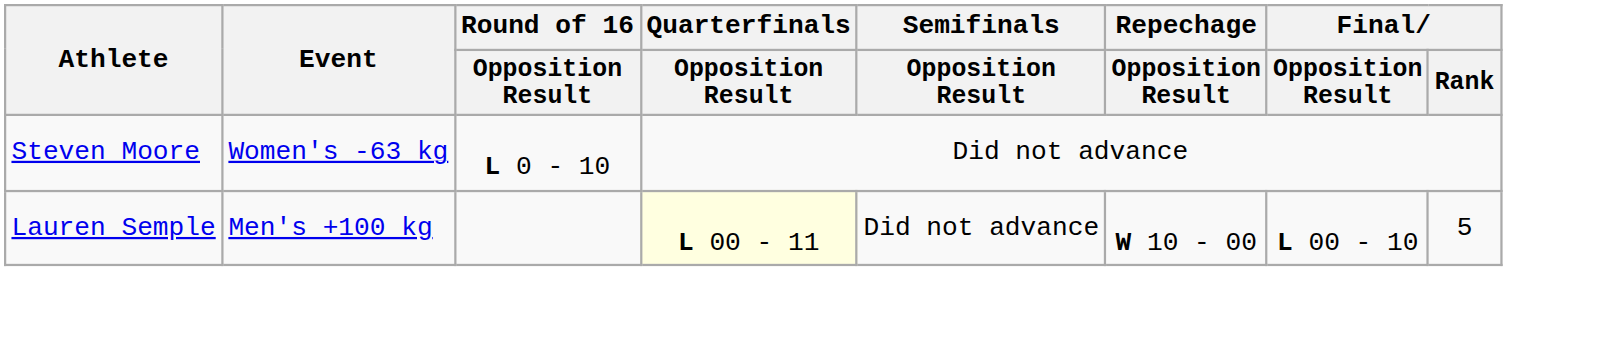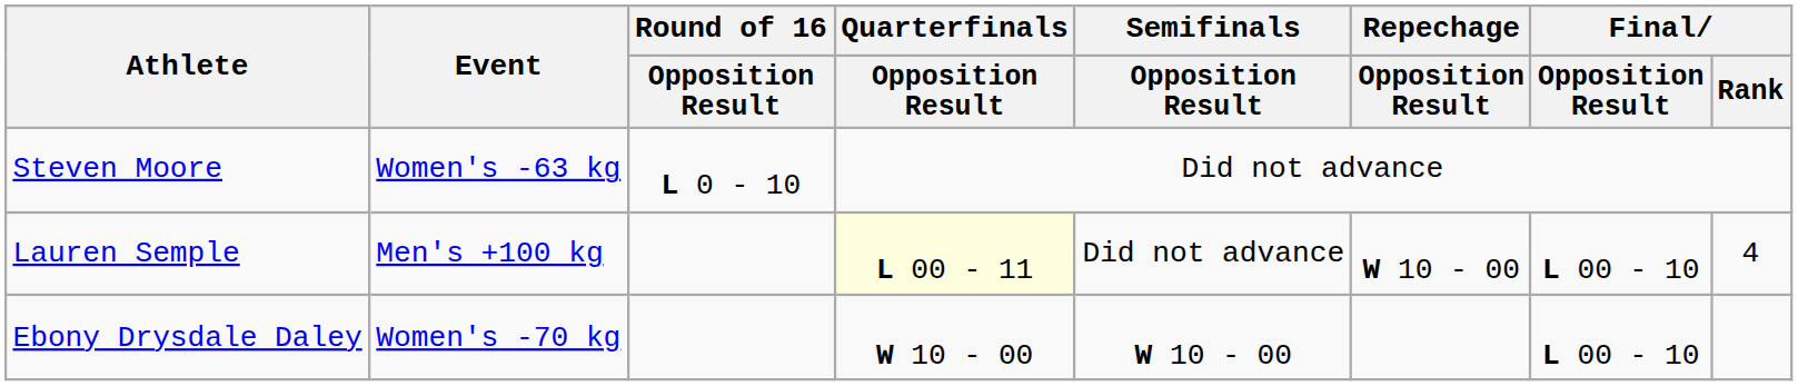Lauren Semple | Final / Rank: 5 -> 4
+ row: Ebony Drysdale Daley | Women's -70 kg | W 10 - 00 | W 10 - 00 | L 00 - 10
